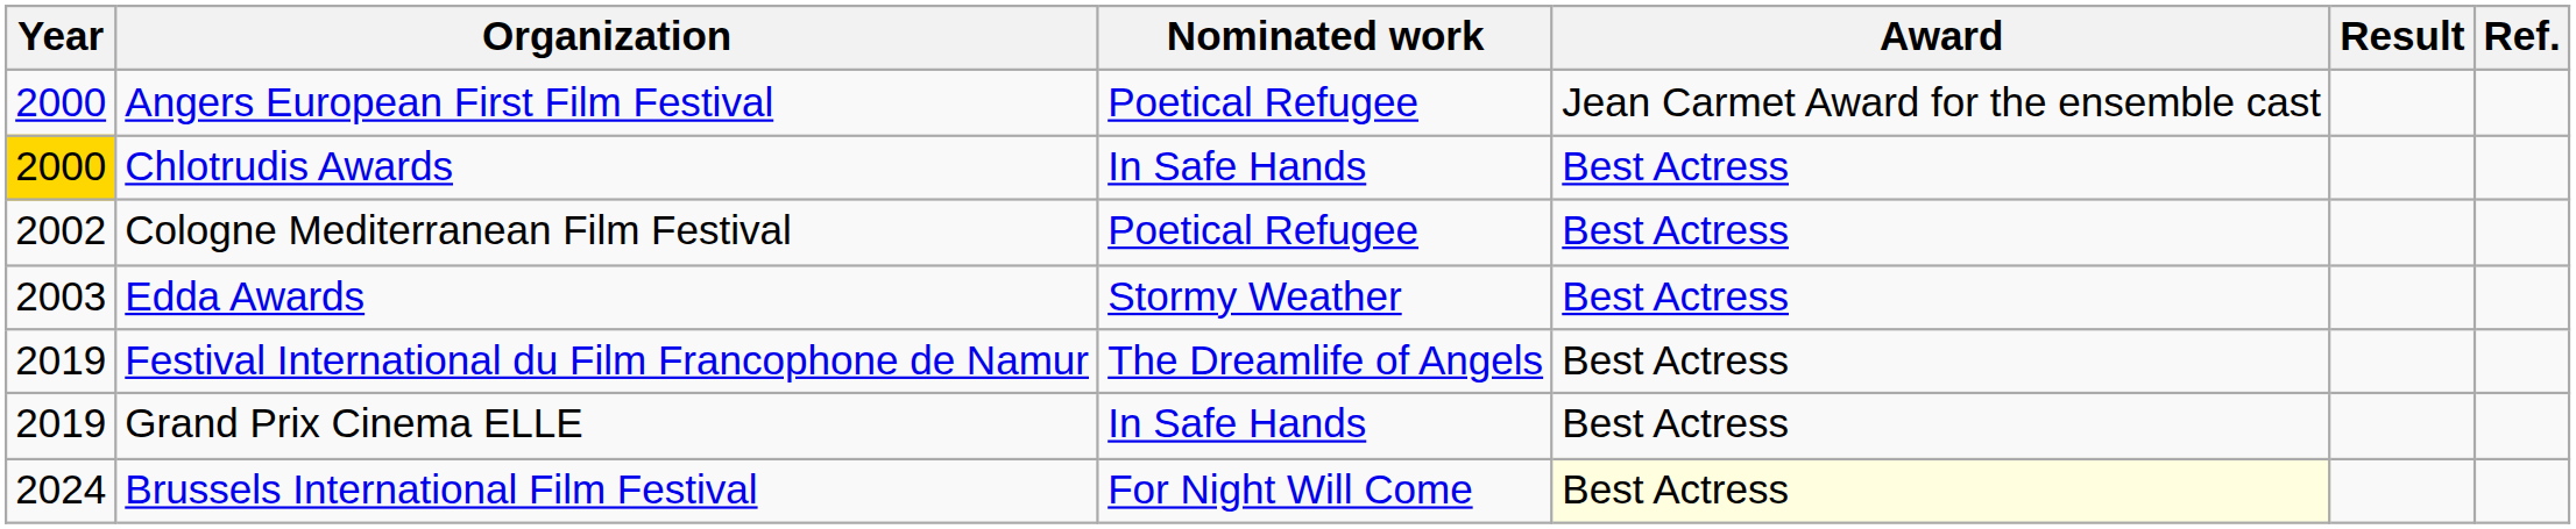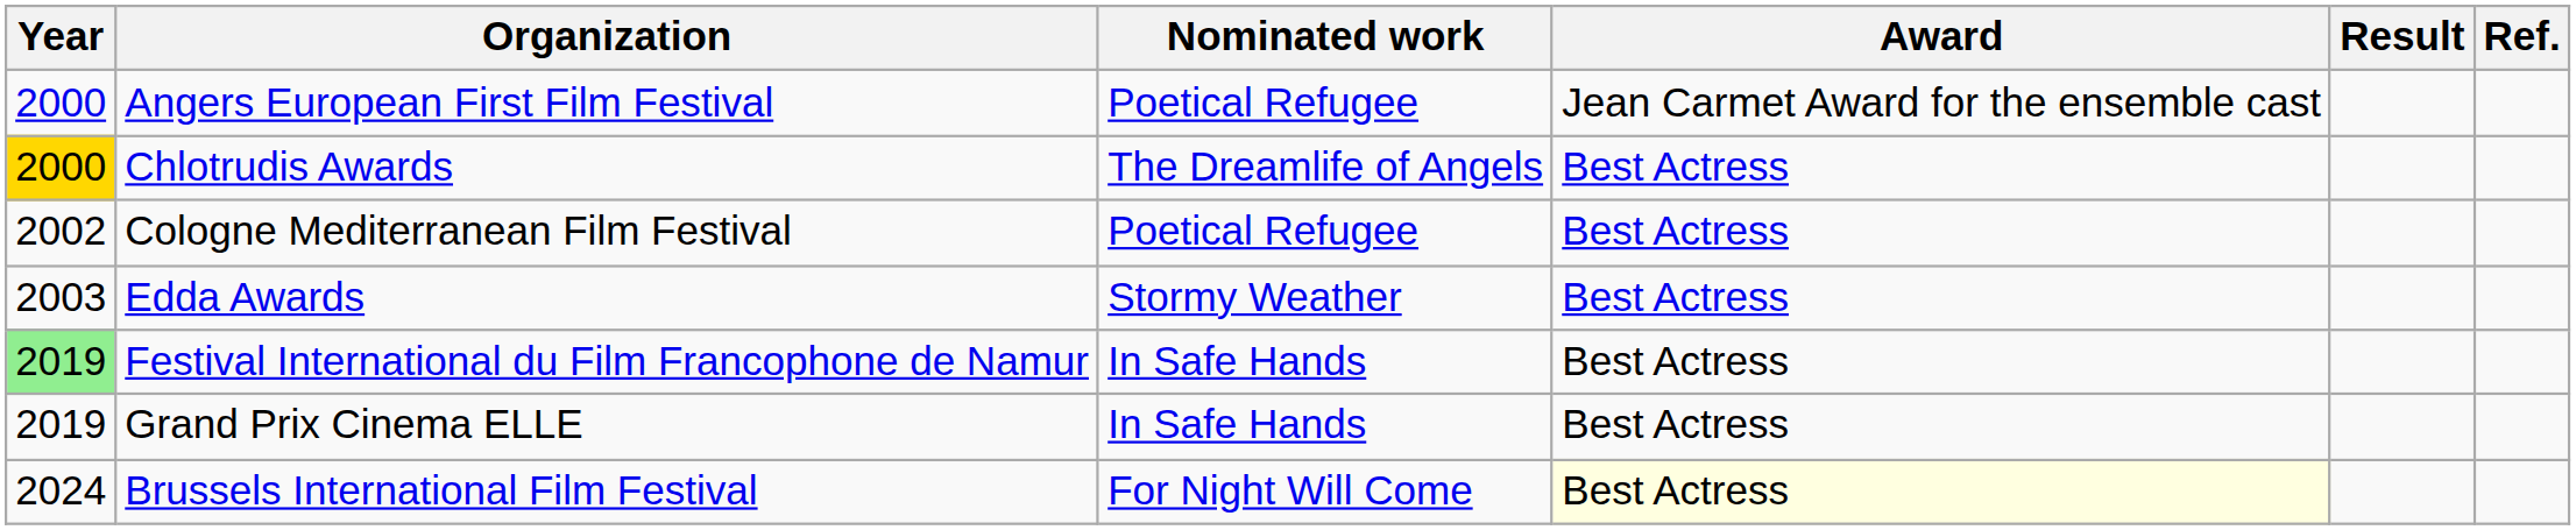Chlotrudis Awards | Nominated work: In Safe Hands -> The Dreamlife of Angels
Festival International du Film Francophone de Namur | Year: no background -> lightgreen background
Festival International du Film Francophone de Namur | Nominated work: The Dreamlife of Angels -> In Safe Hands
